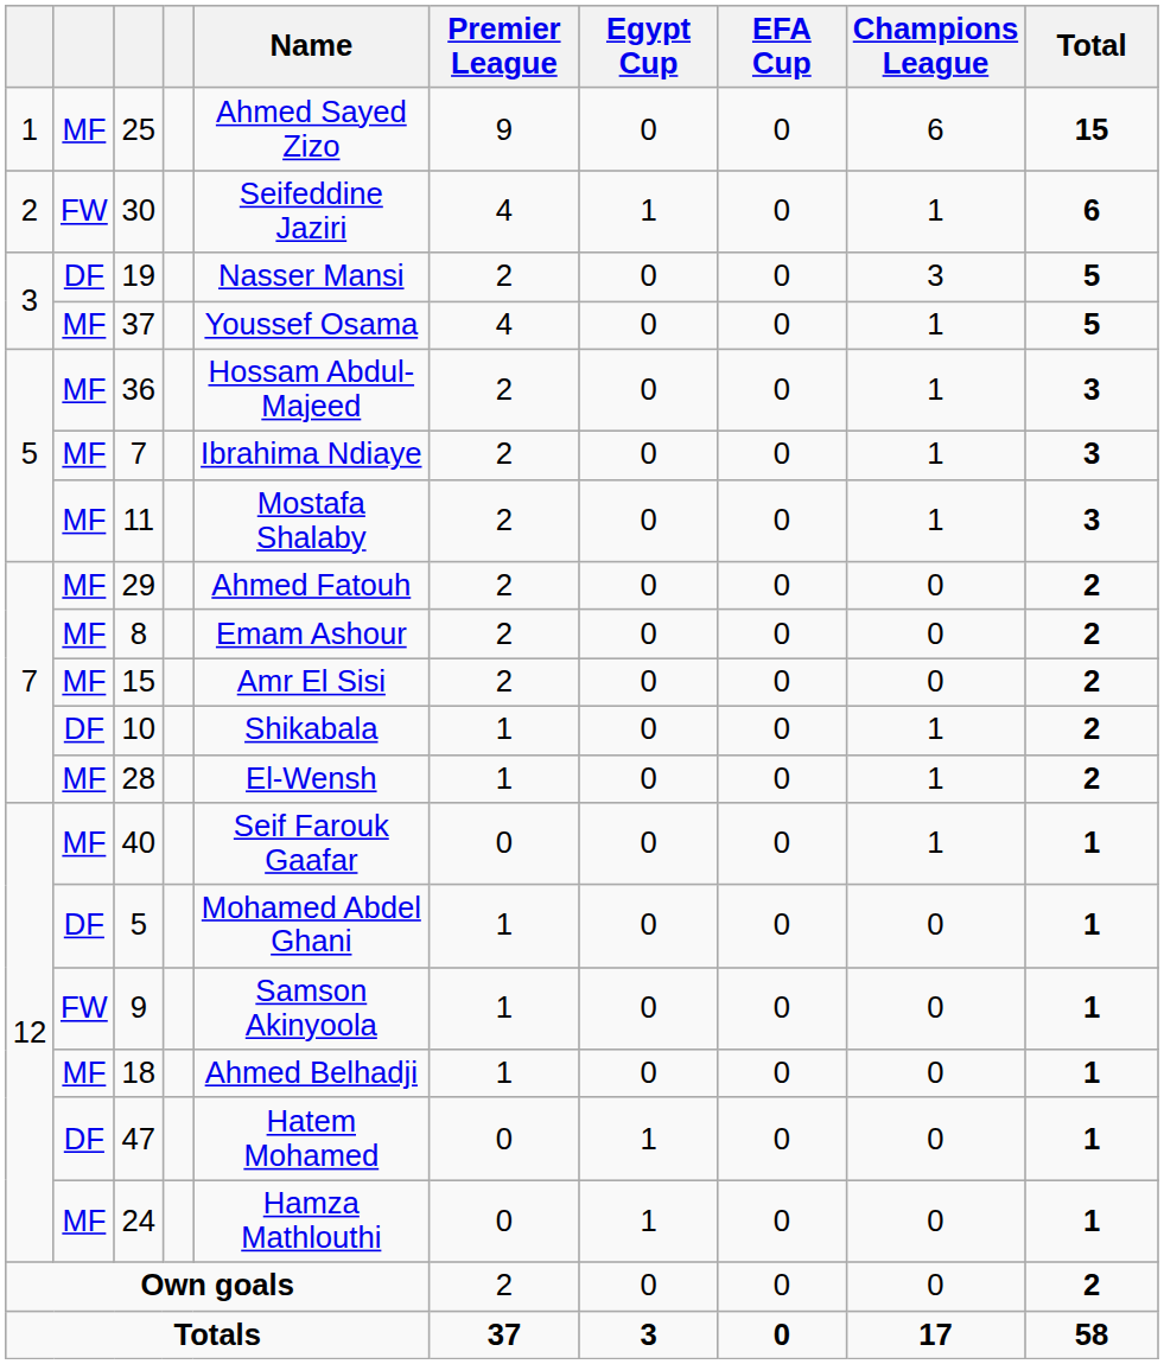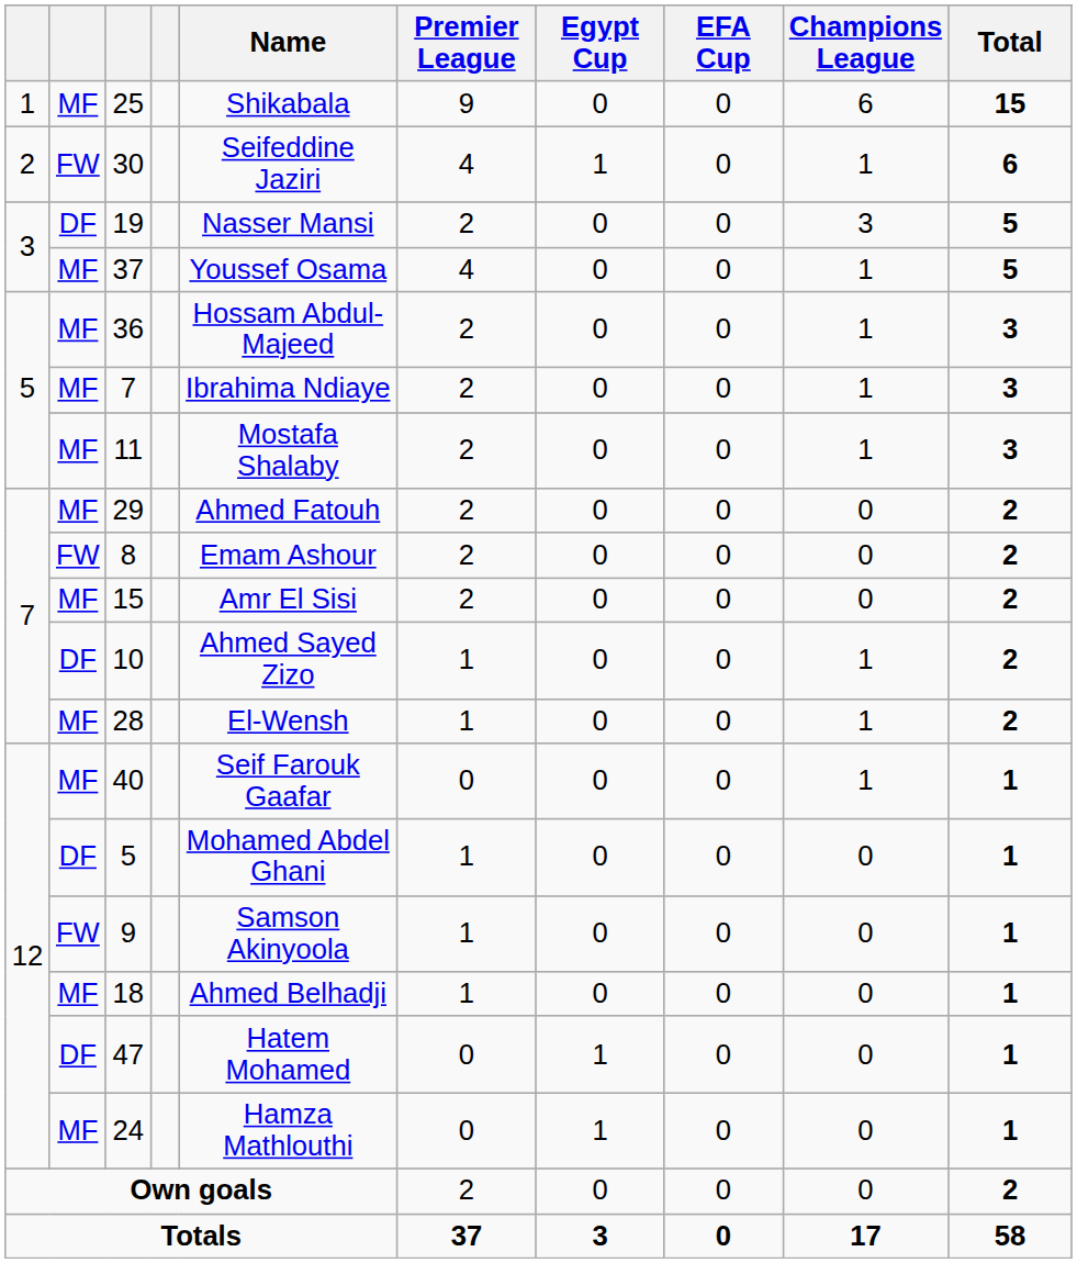25 | Name: Ahmed Sayed Zizo -> Shikabala
8 | column 2: MF -> FW
10 | Name: Shikabala -> Ahmed Sayed Zizo
